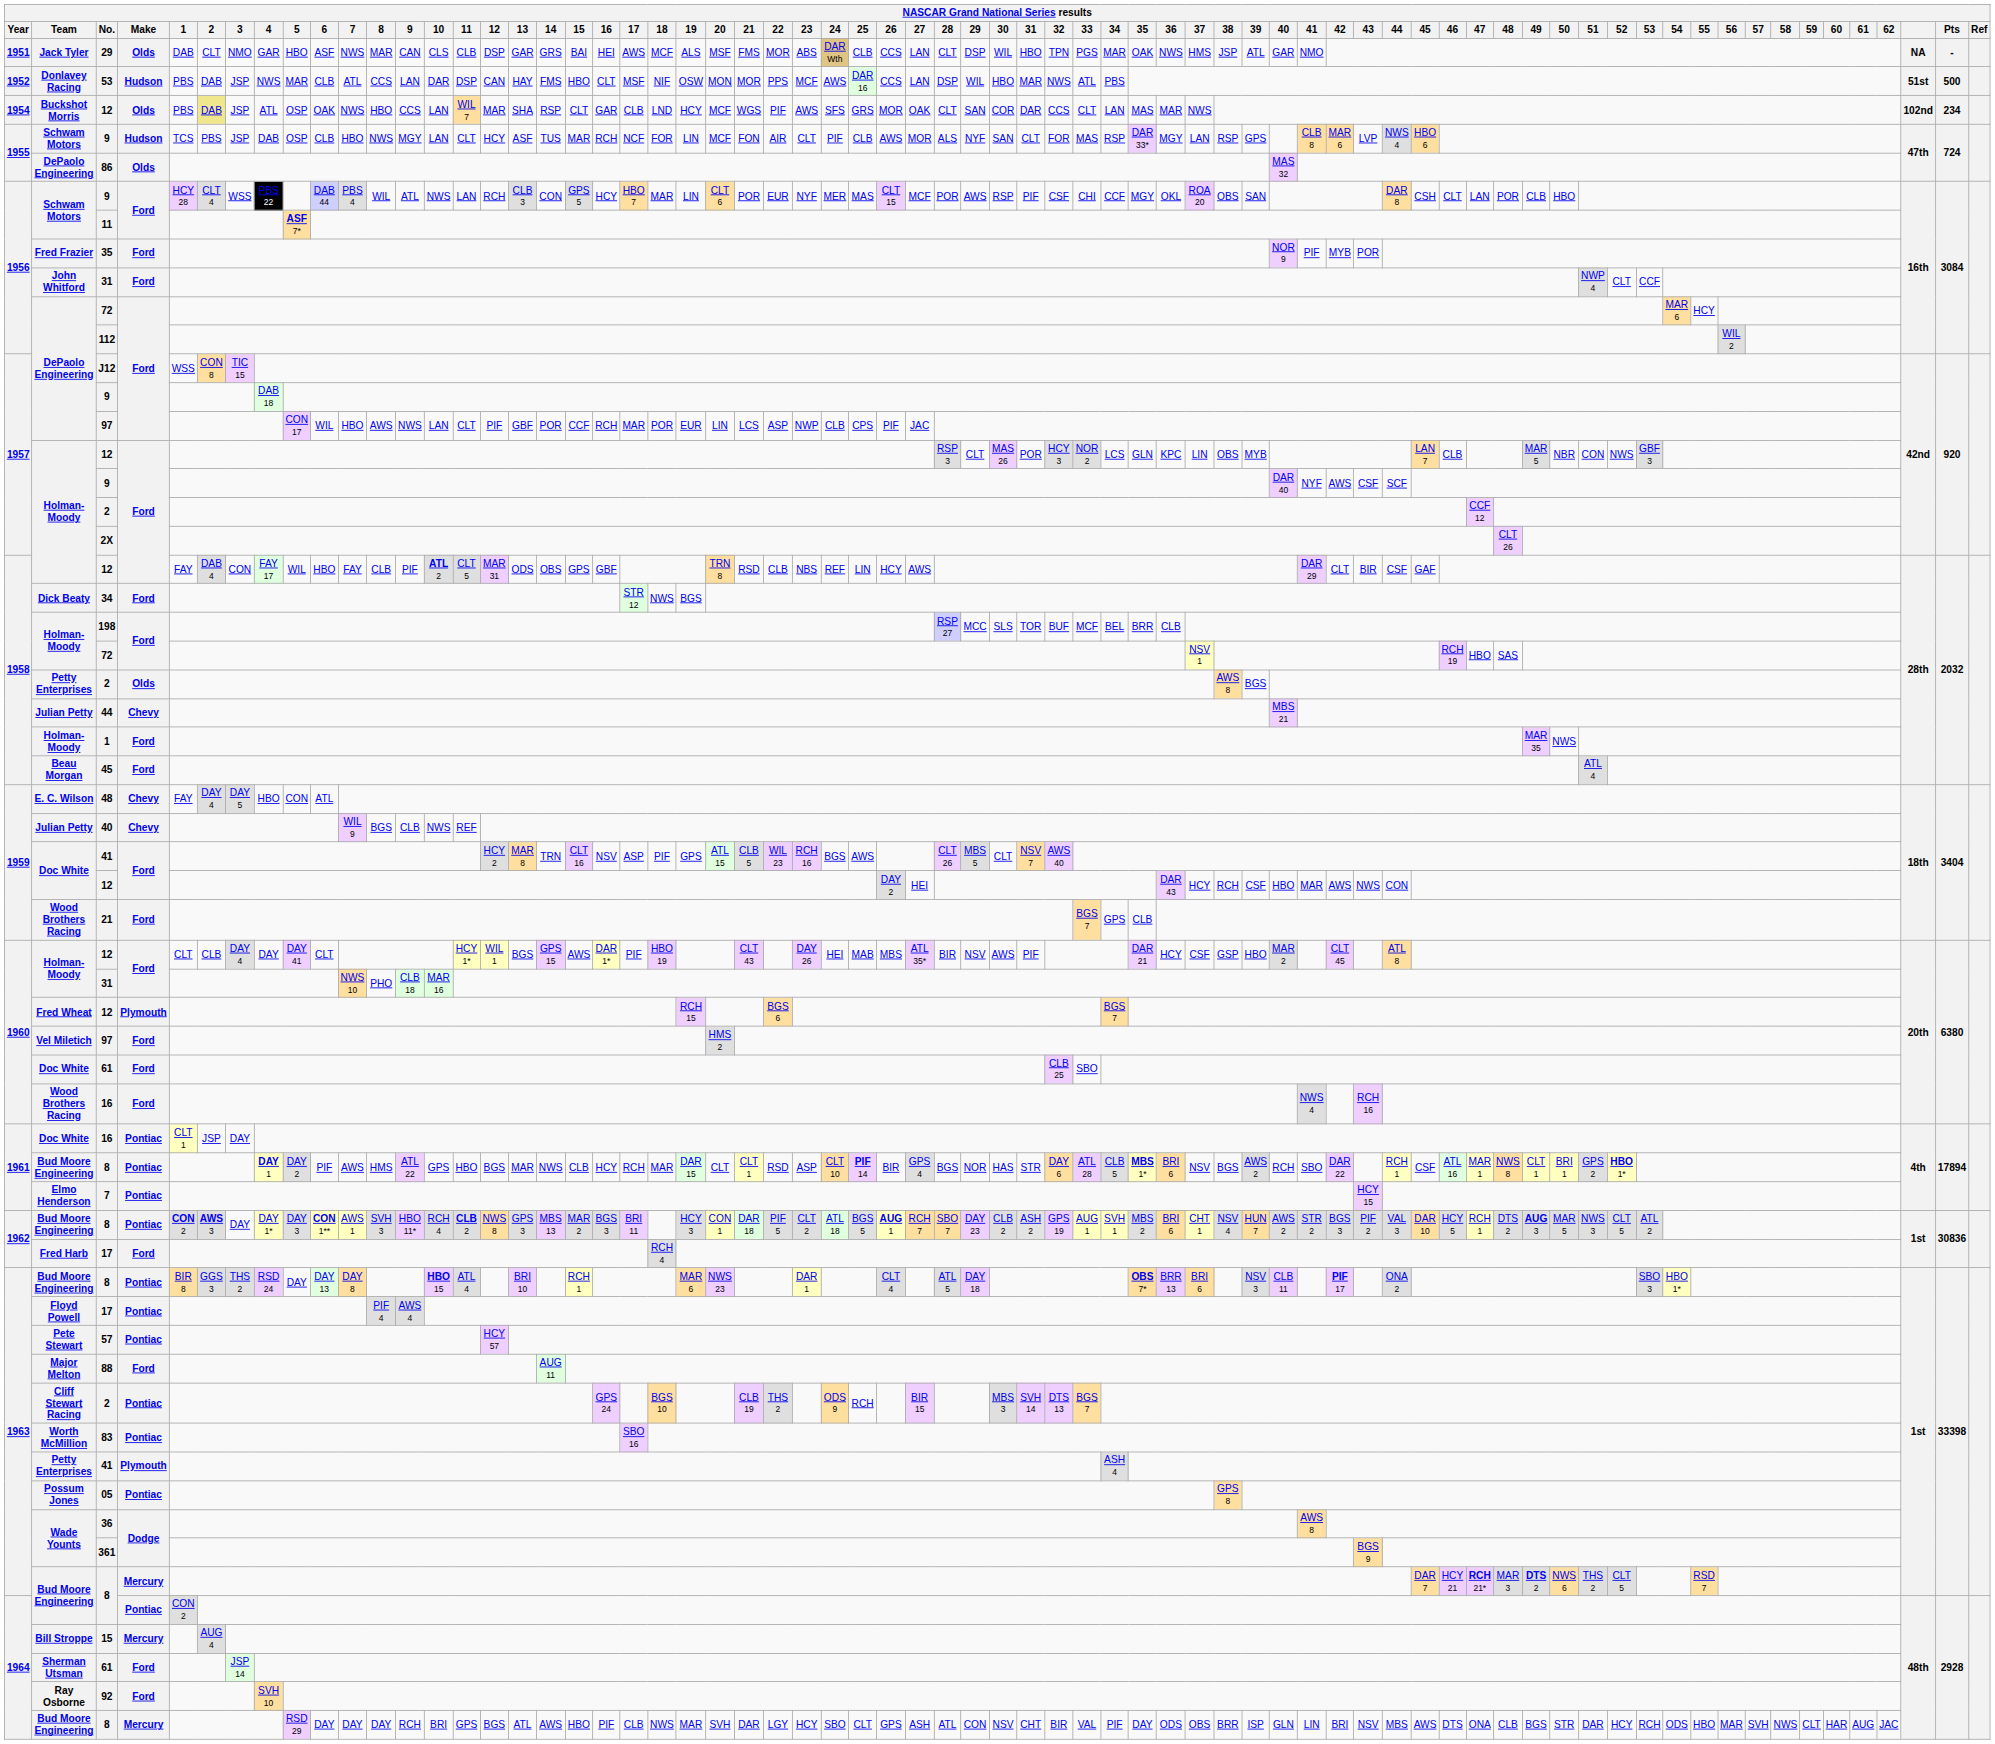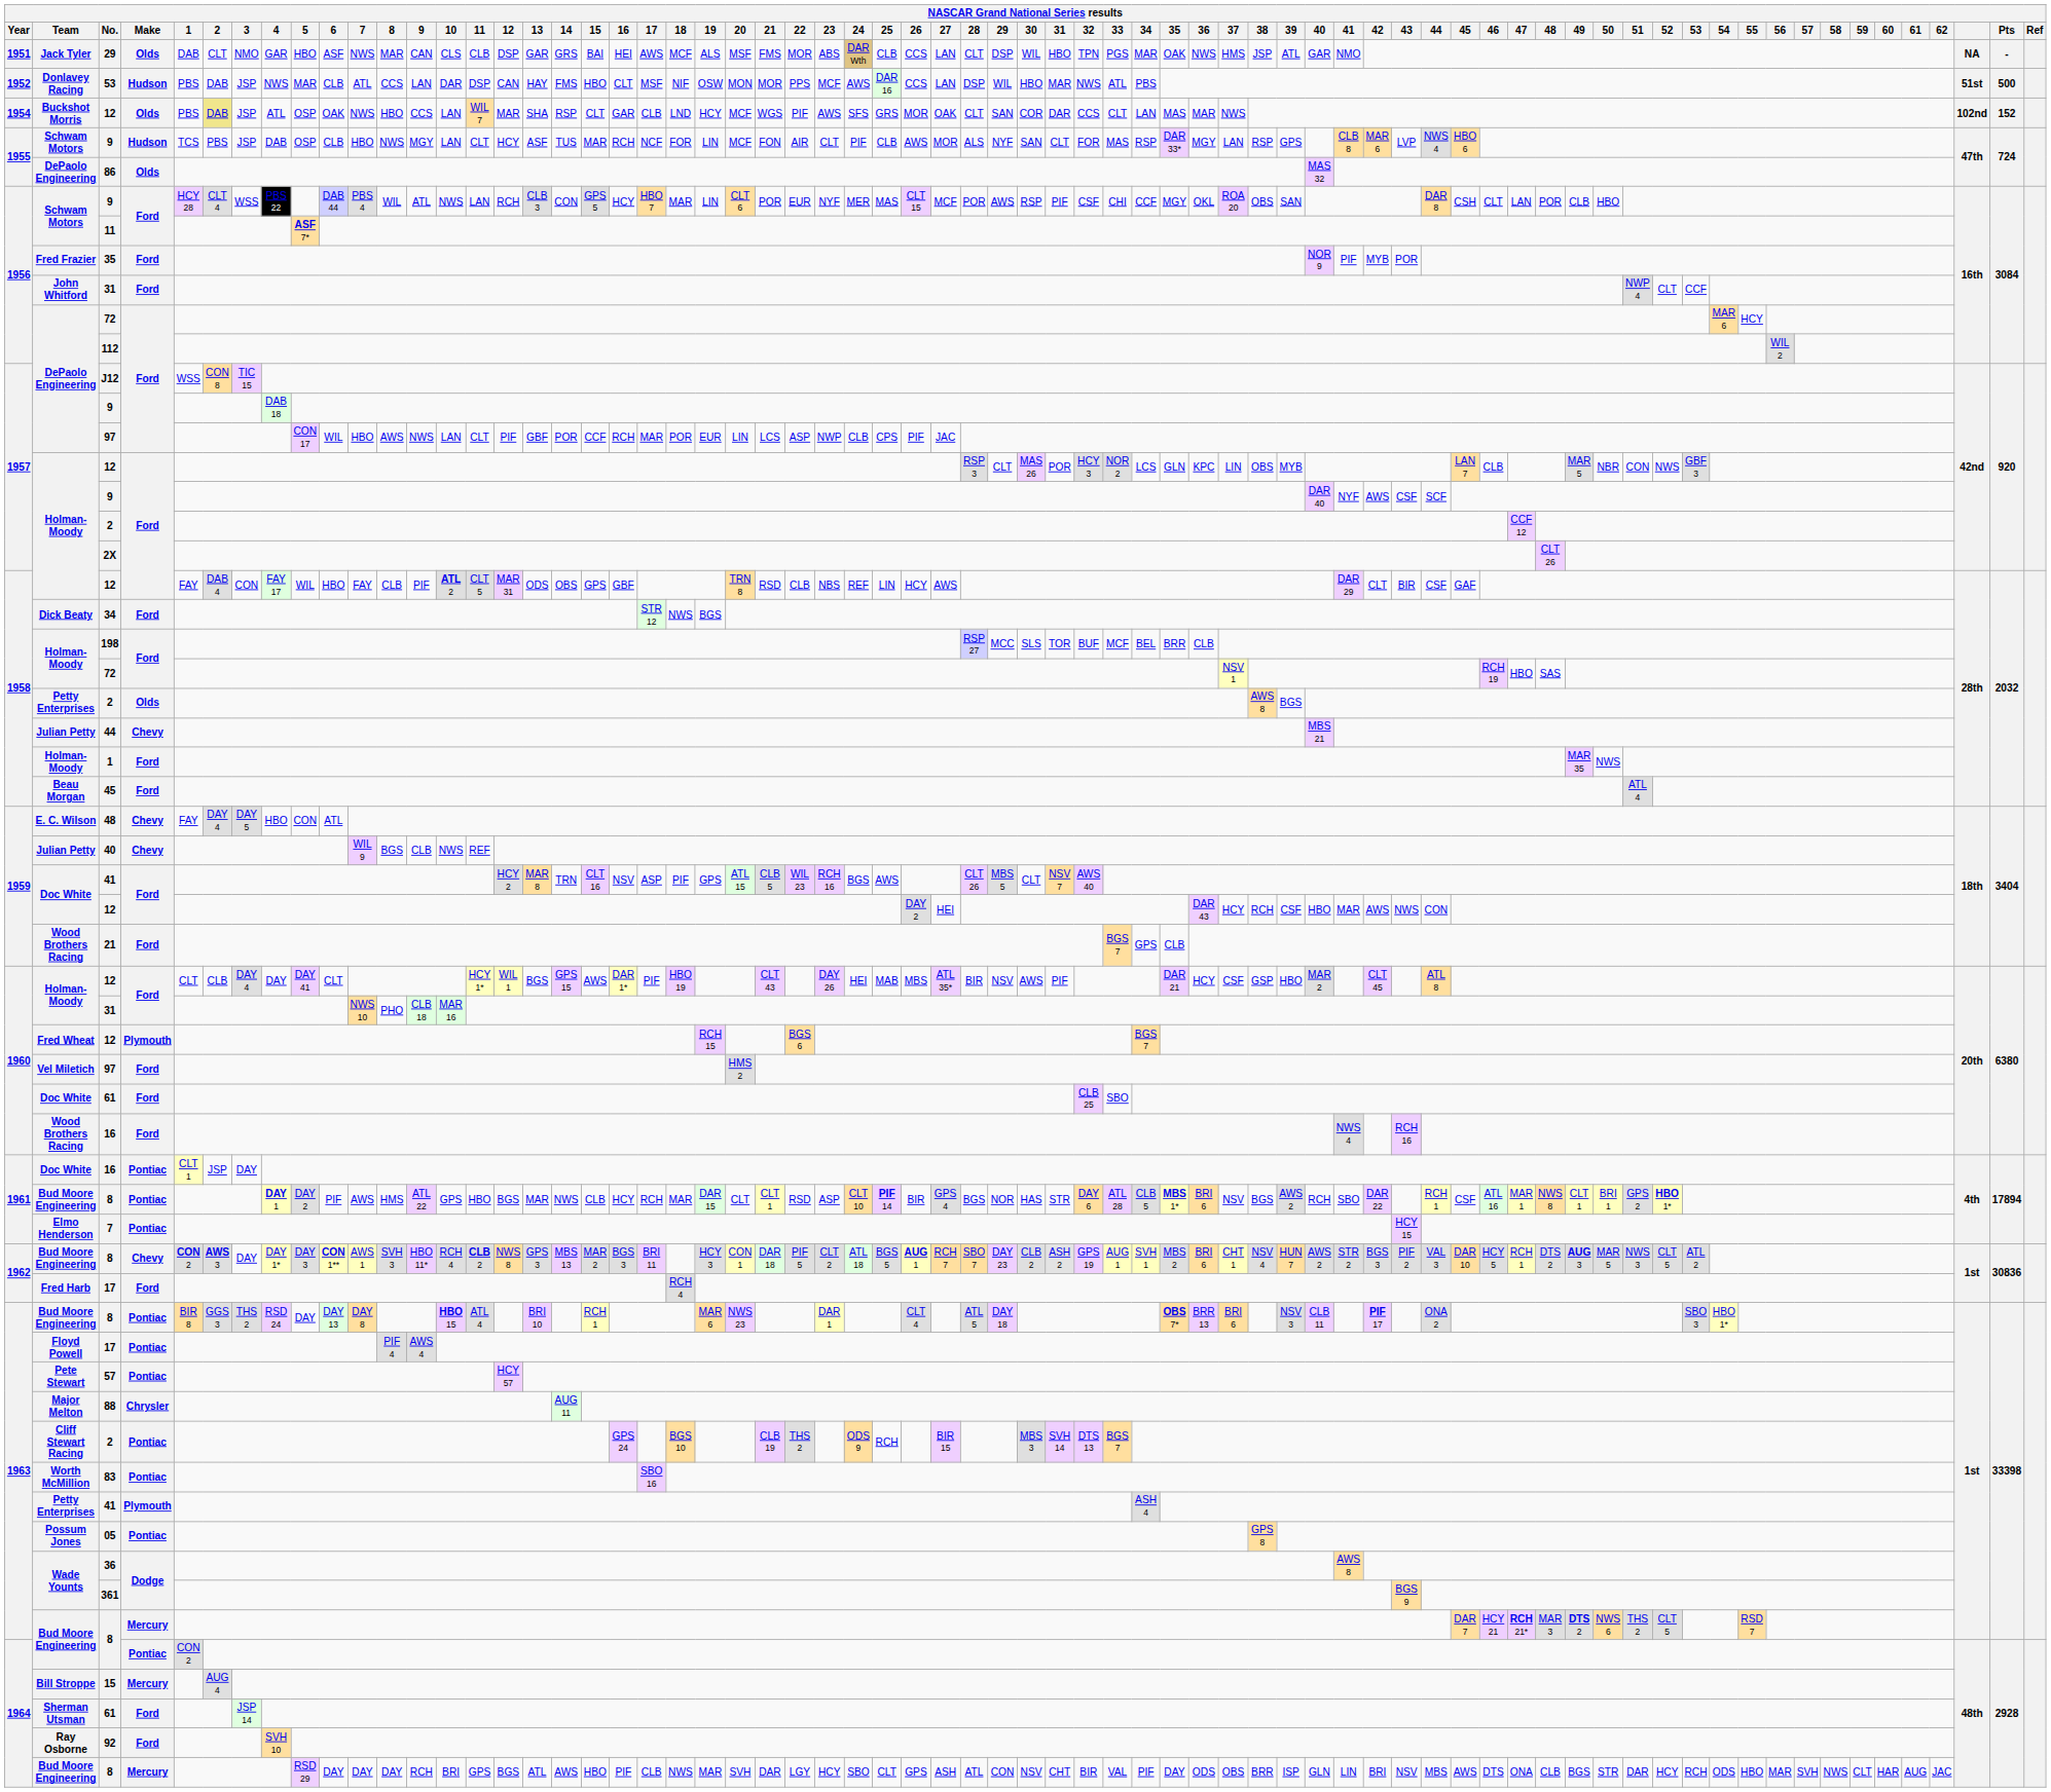1954 / 12 | Pts: 234 -> 152
1962 / 8 | Make: Pontiac -> Chevy
88 | Make: Ford -> Chrysler
